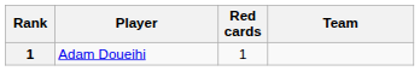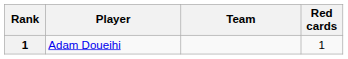columns swapped: Team <-> Red cards
